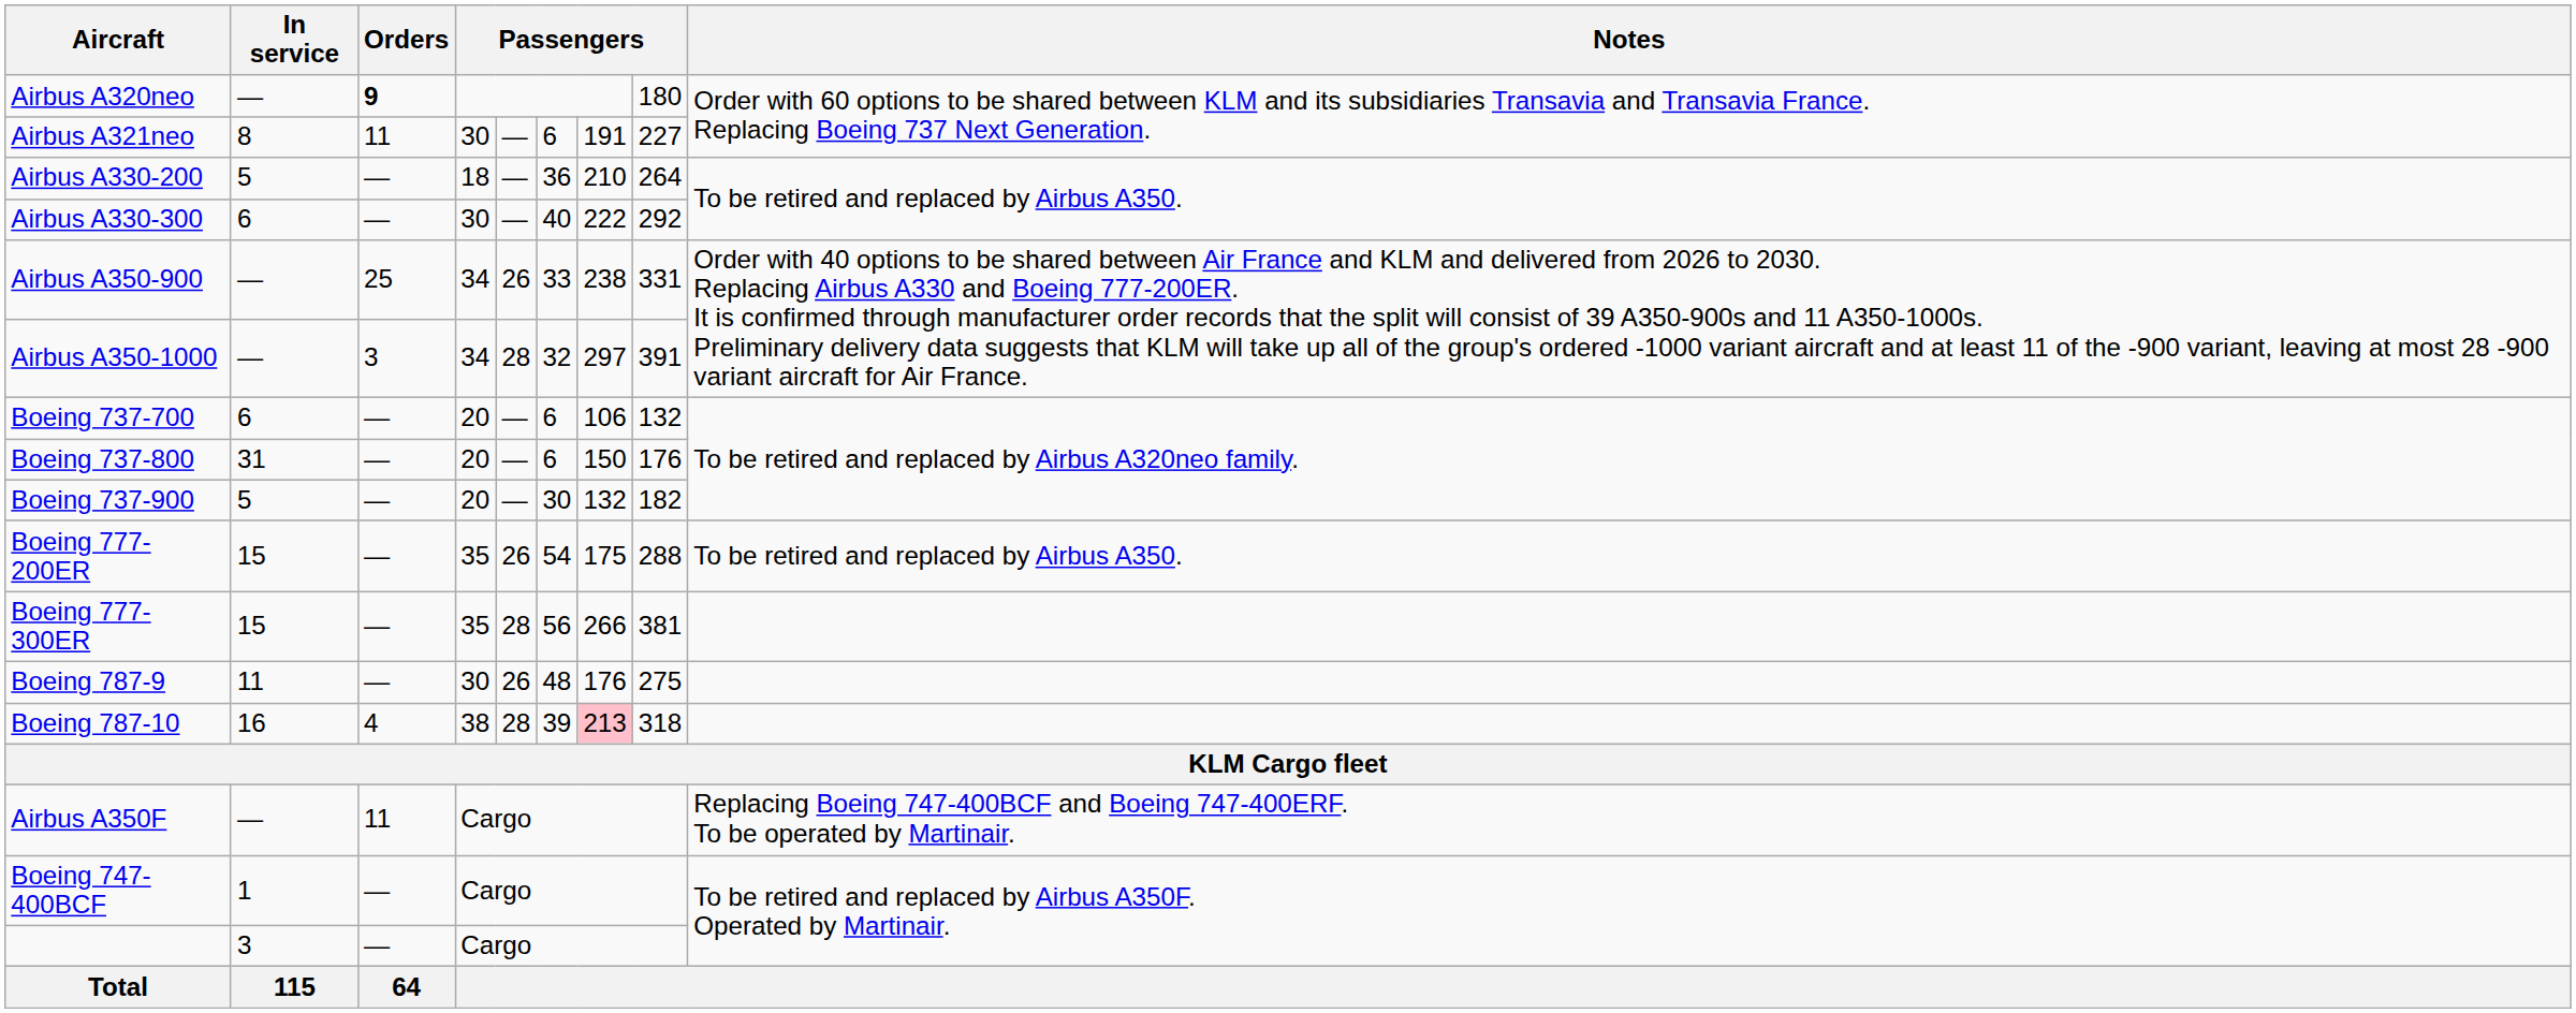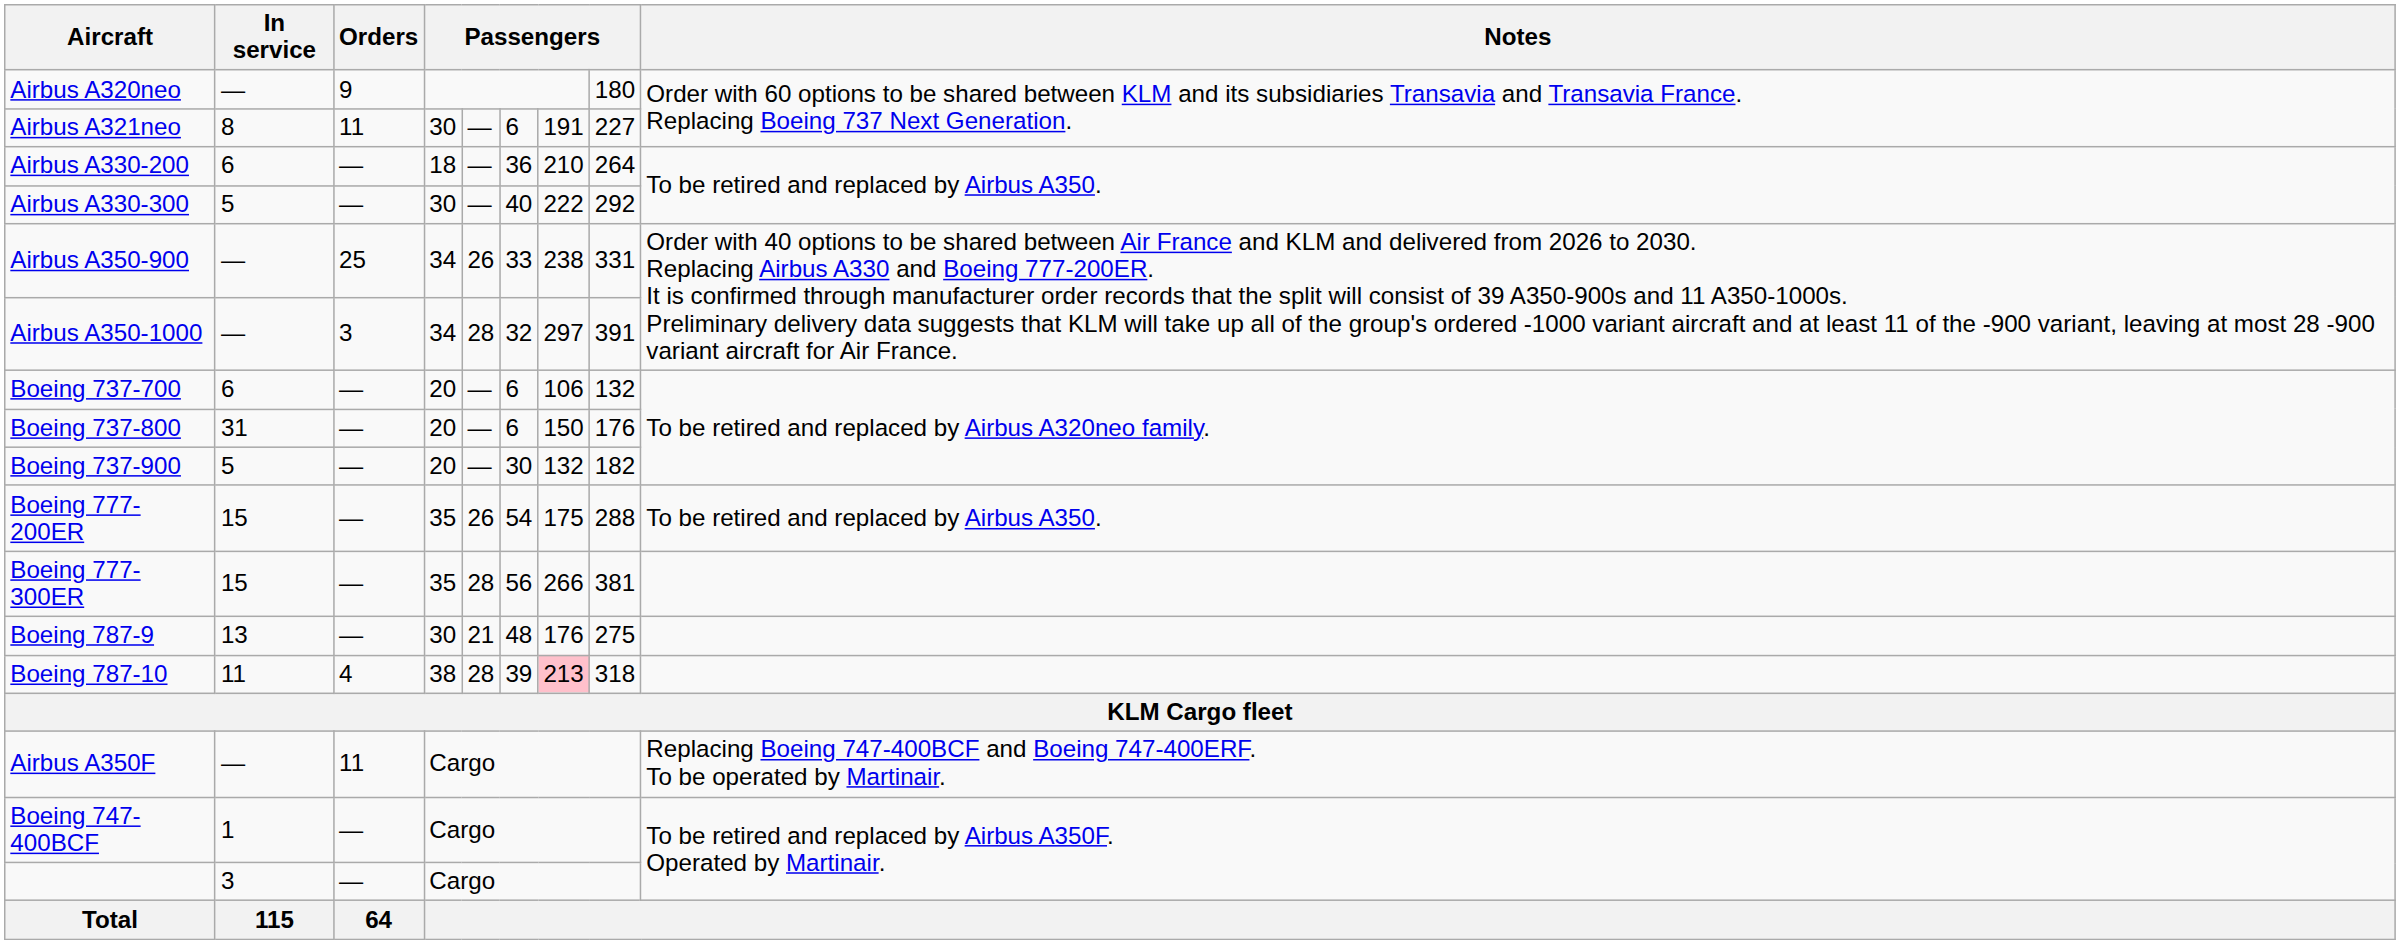Airbus A320neo | Orders: bold -> normal
Airbus A330-200 | In service: 5 -> 6
Airbus A330-300 | In service: 6 -> 5
Boeing 787-9 | In service: 11 -> 13
Boeing 787-9 | column 5: 26 -> 21
Boeing 787-10 | In service: 16 -> 11
